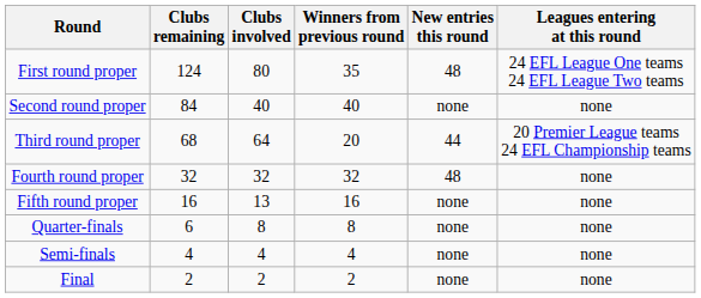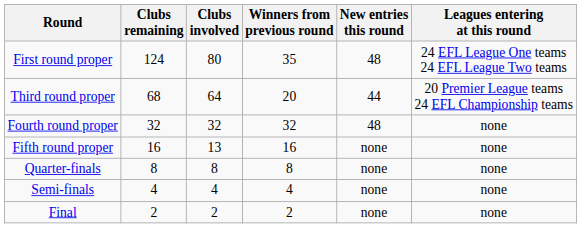- row: Second round proper | 84 | 40 | 40 | none | none
Quarter-finals | Clubs remaining: 6 -> 8
